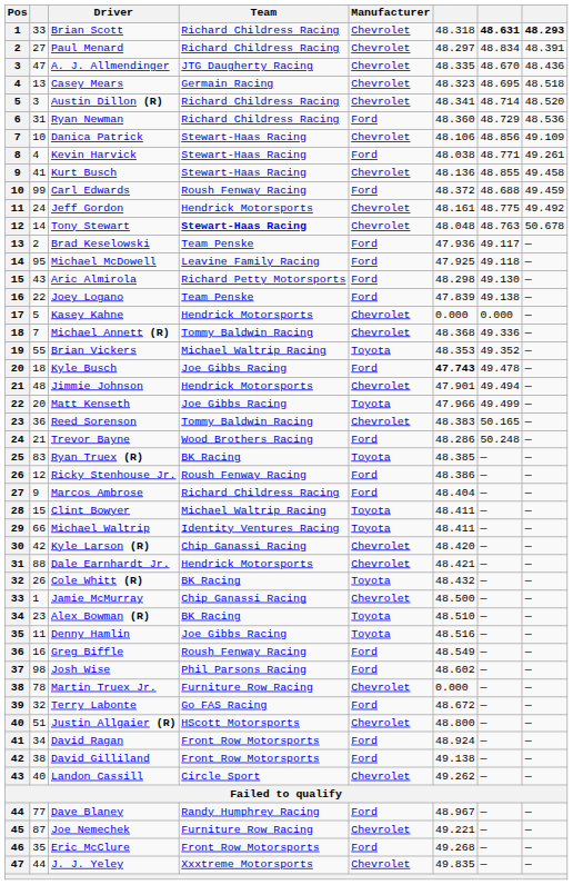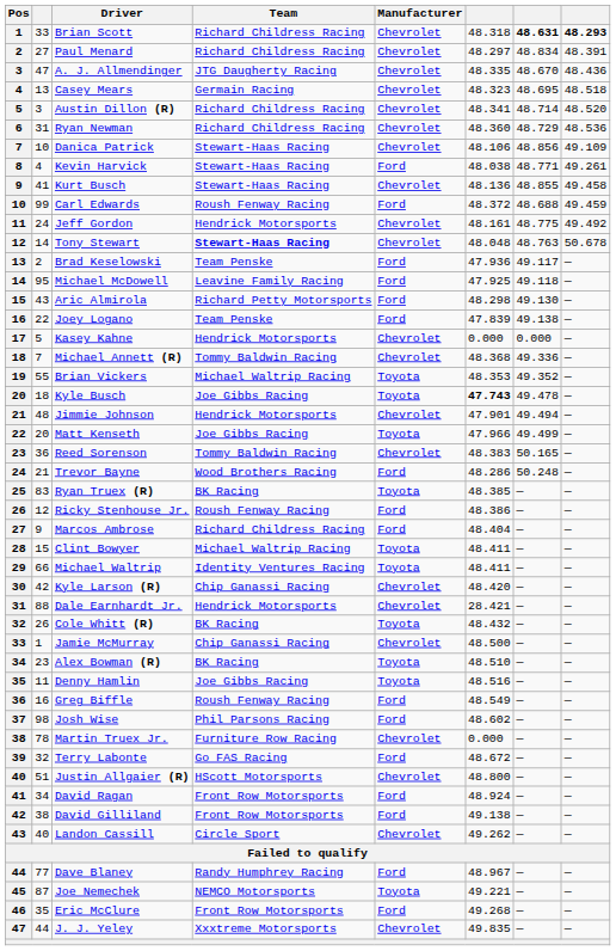Ryan Newman | Manufacturer: Ford -> Chevrolet
Kyle Busch | Manufacturer: Ford -> Toyota
Dale Earnhardt Jr. | column 6: 48.421 -> 28.421
Joe Nemechek | Team: Furniture Row Racing -> NEMCO Motorsports
Joe Nemechek | Manufacturer: Chevrolet -> Toyota
